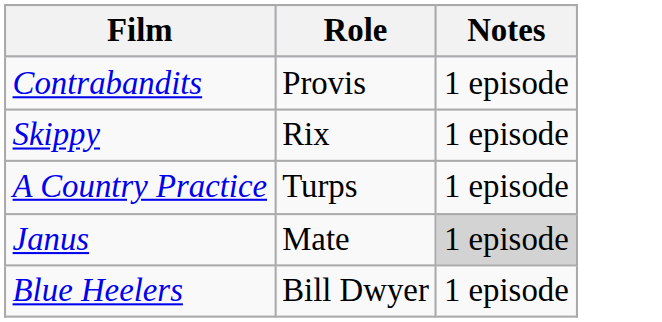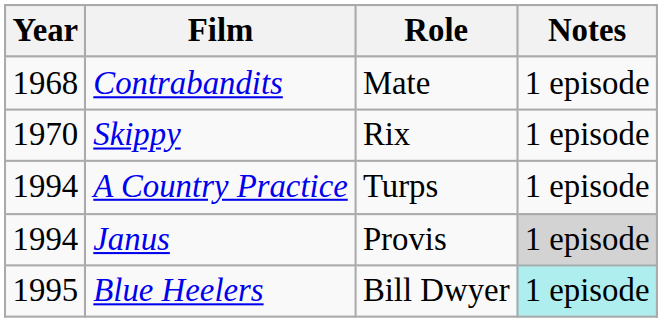+ column: Year | 1968 | 1970 | 1994 | 1994 | 1995
Contrabandits | Role: Provis -> Mate
Janus | Role: Mate -> Provis
Blue Heelers | Notes: no background -> paleturquoise background
